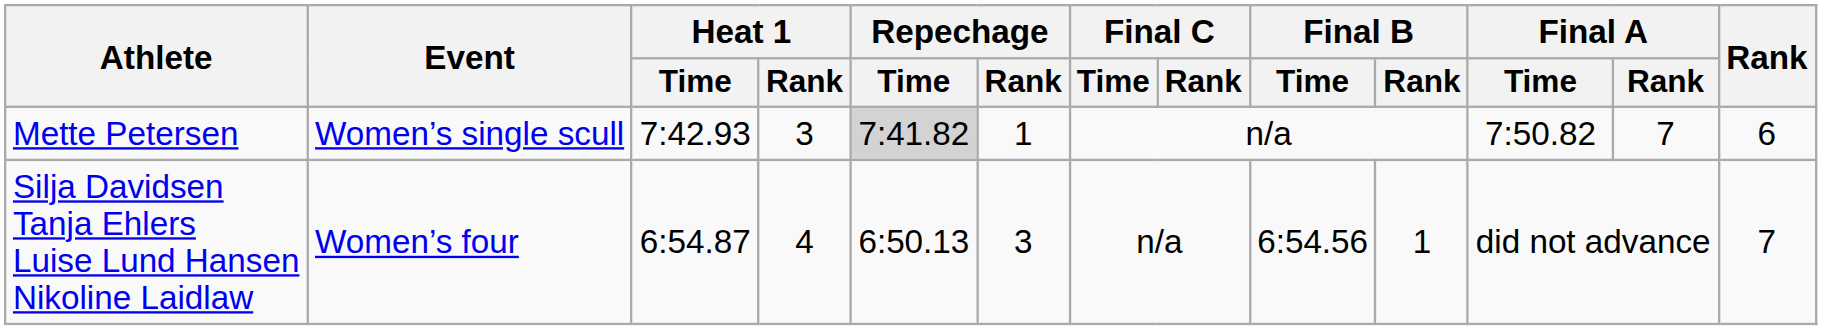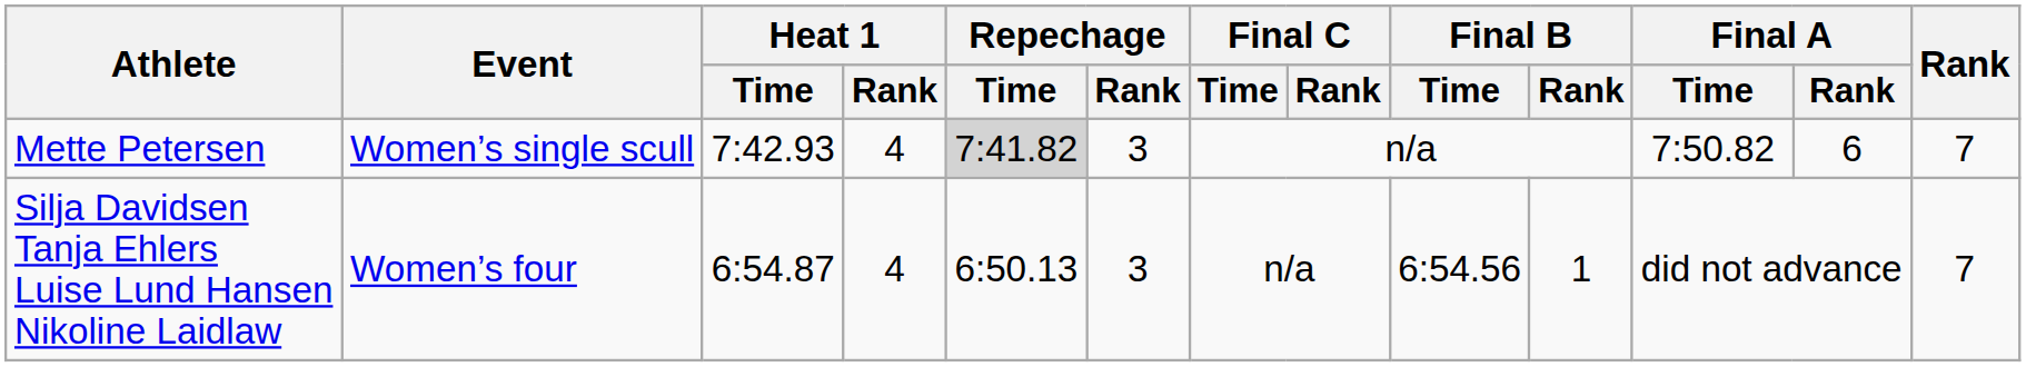Mette Petersen | Heat 1 / Rank: 3 -> 4
Mette Petersen | Repechage / Rank: 1 -> 3
Mette Petersen | Final A / Rank: 7 -> 6
Mette Petersen | Rank: 6 -> 7
